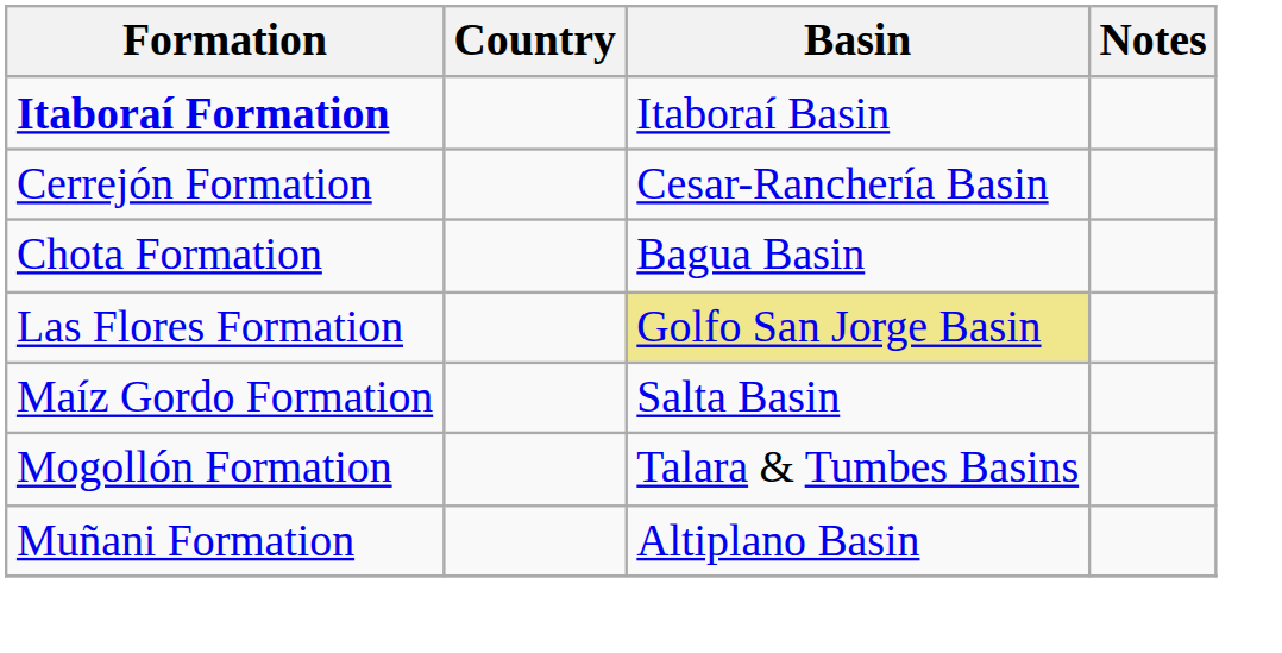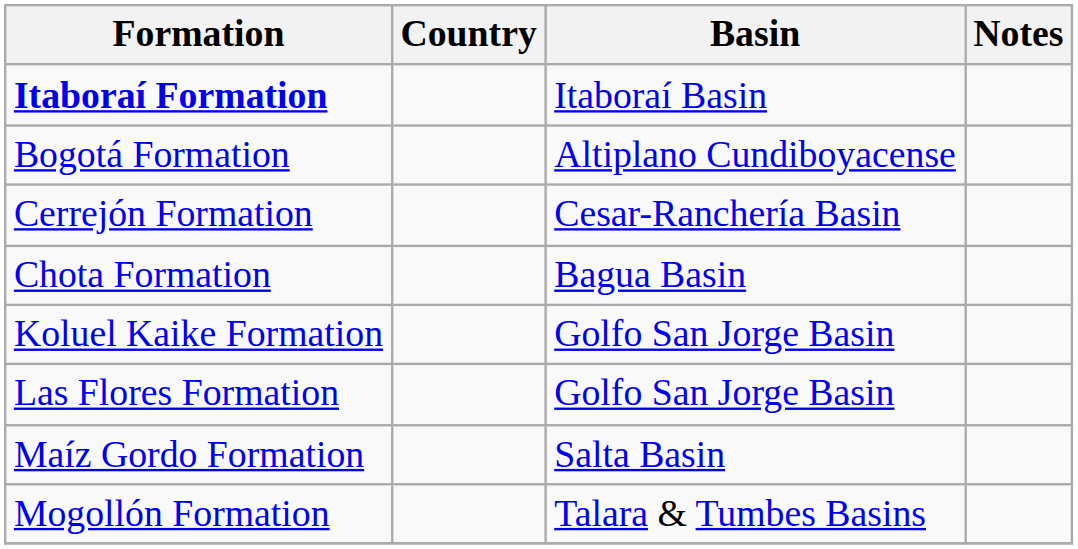+ row: Bogotá Formation | Altiplano Cundiboyacense
+ row: Koluel Kaike Formation | Golfo San Jorge Basin
Las Flores Formation | Basin: khaki background -> no background
- row: Muñani Formation | Altiplano Basin
